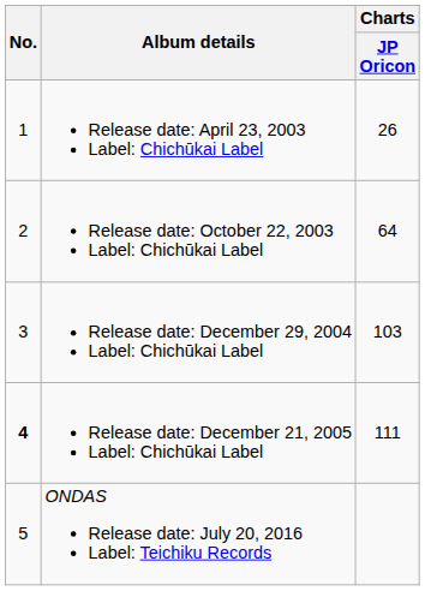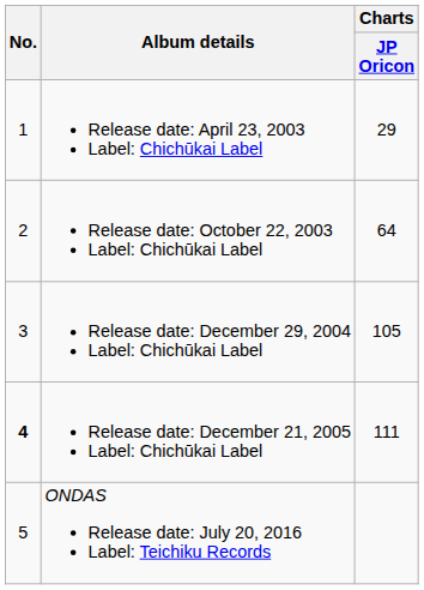Release date: April 23, 2003 Label: Chichūkai Label | Charts / JP Oricon: 26 -> 29
Release date: December 29, 2004 Label: Chichūkai Label | Charts / JP Oricon: 103 -> 105
